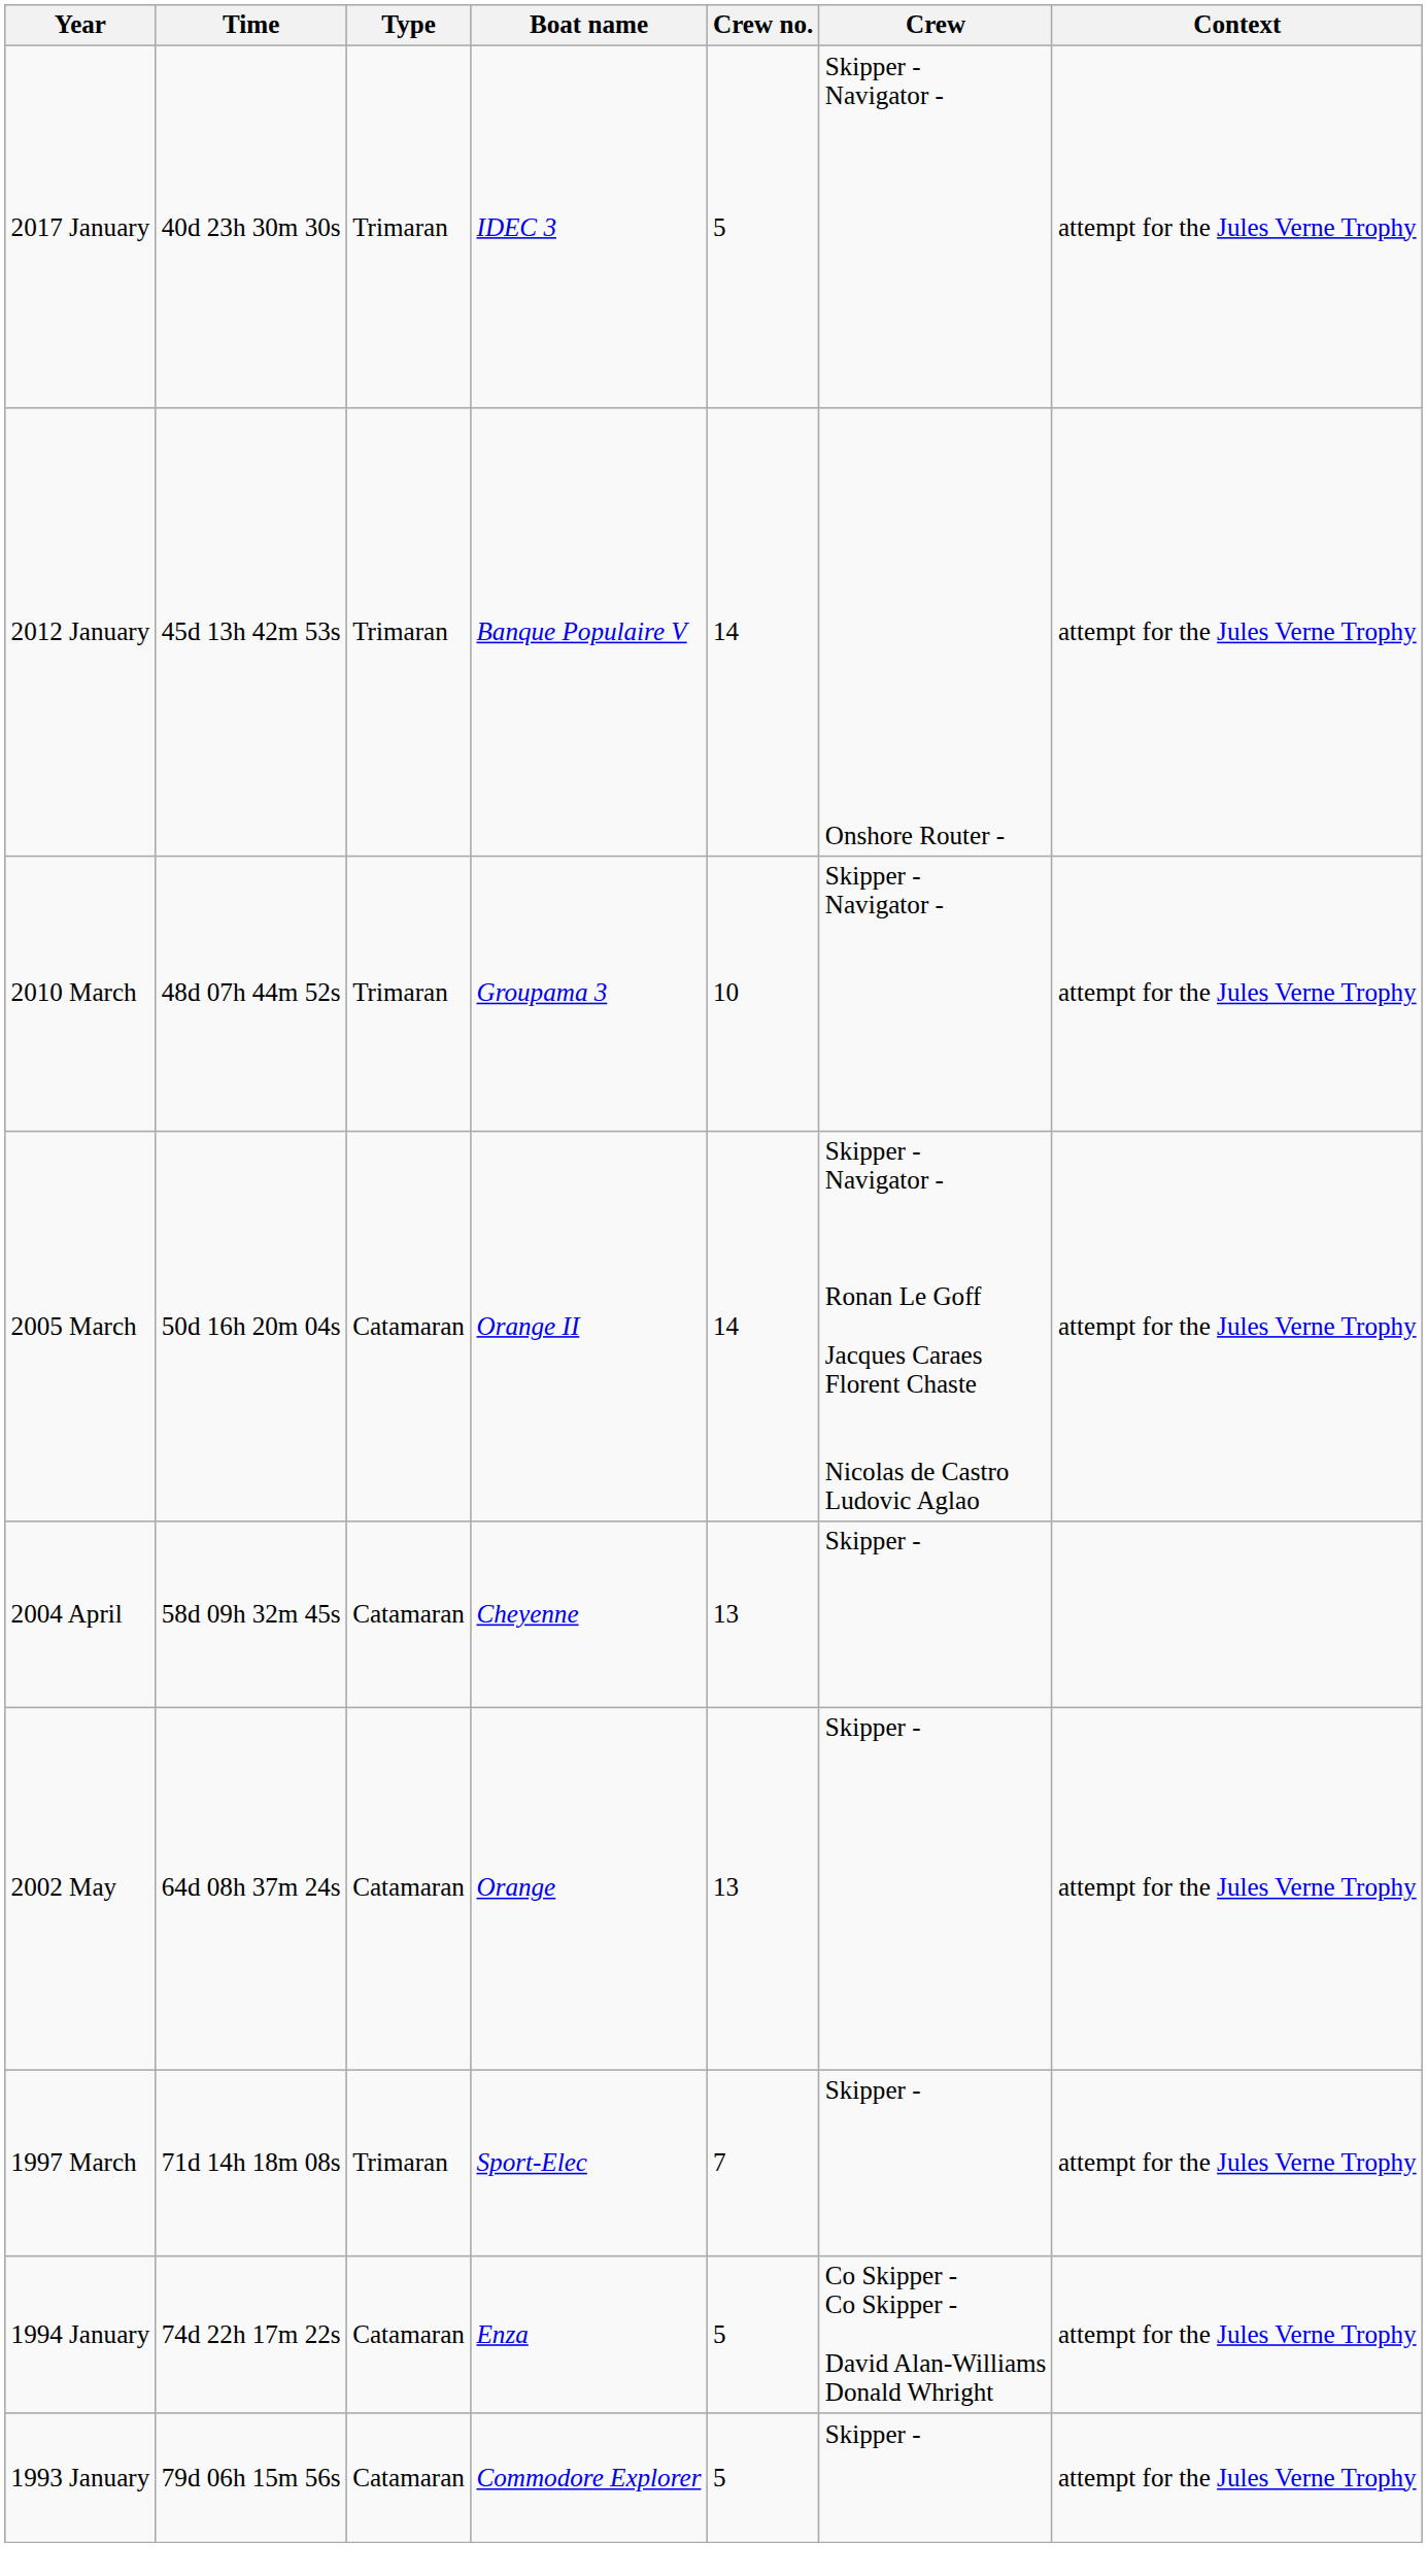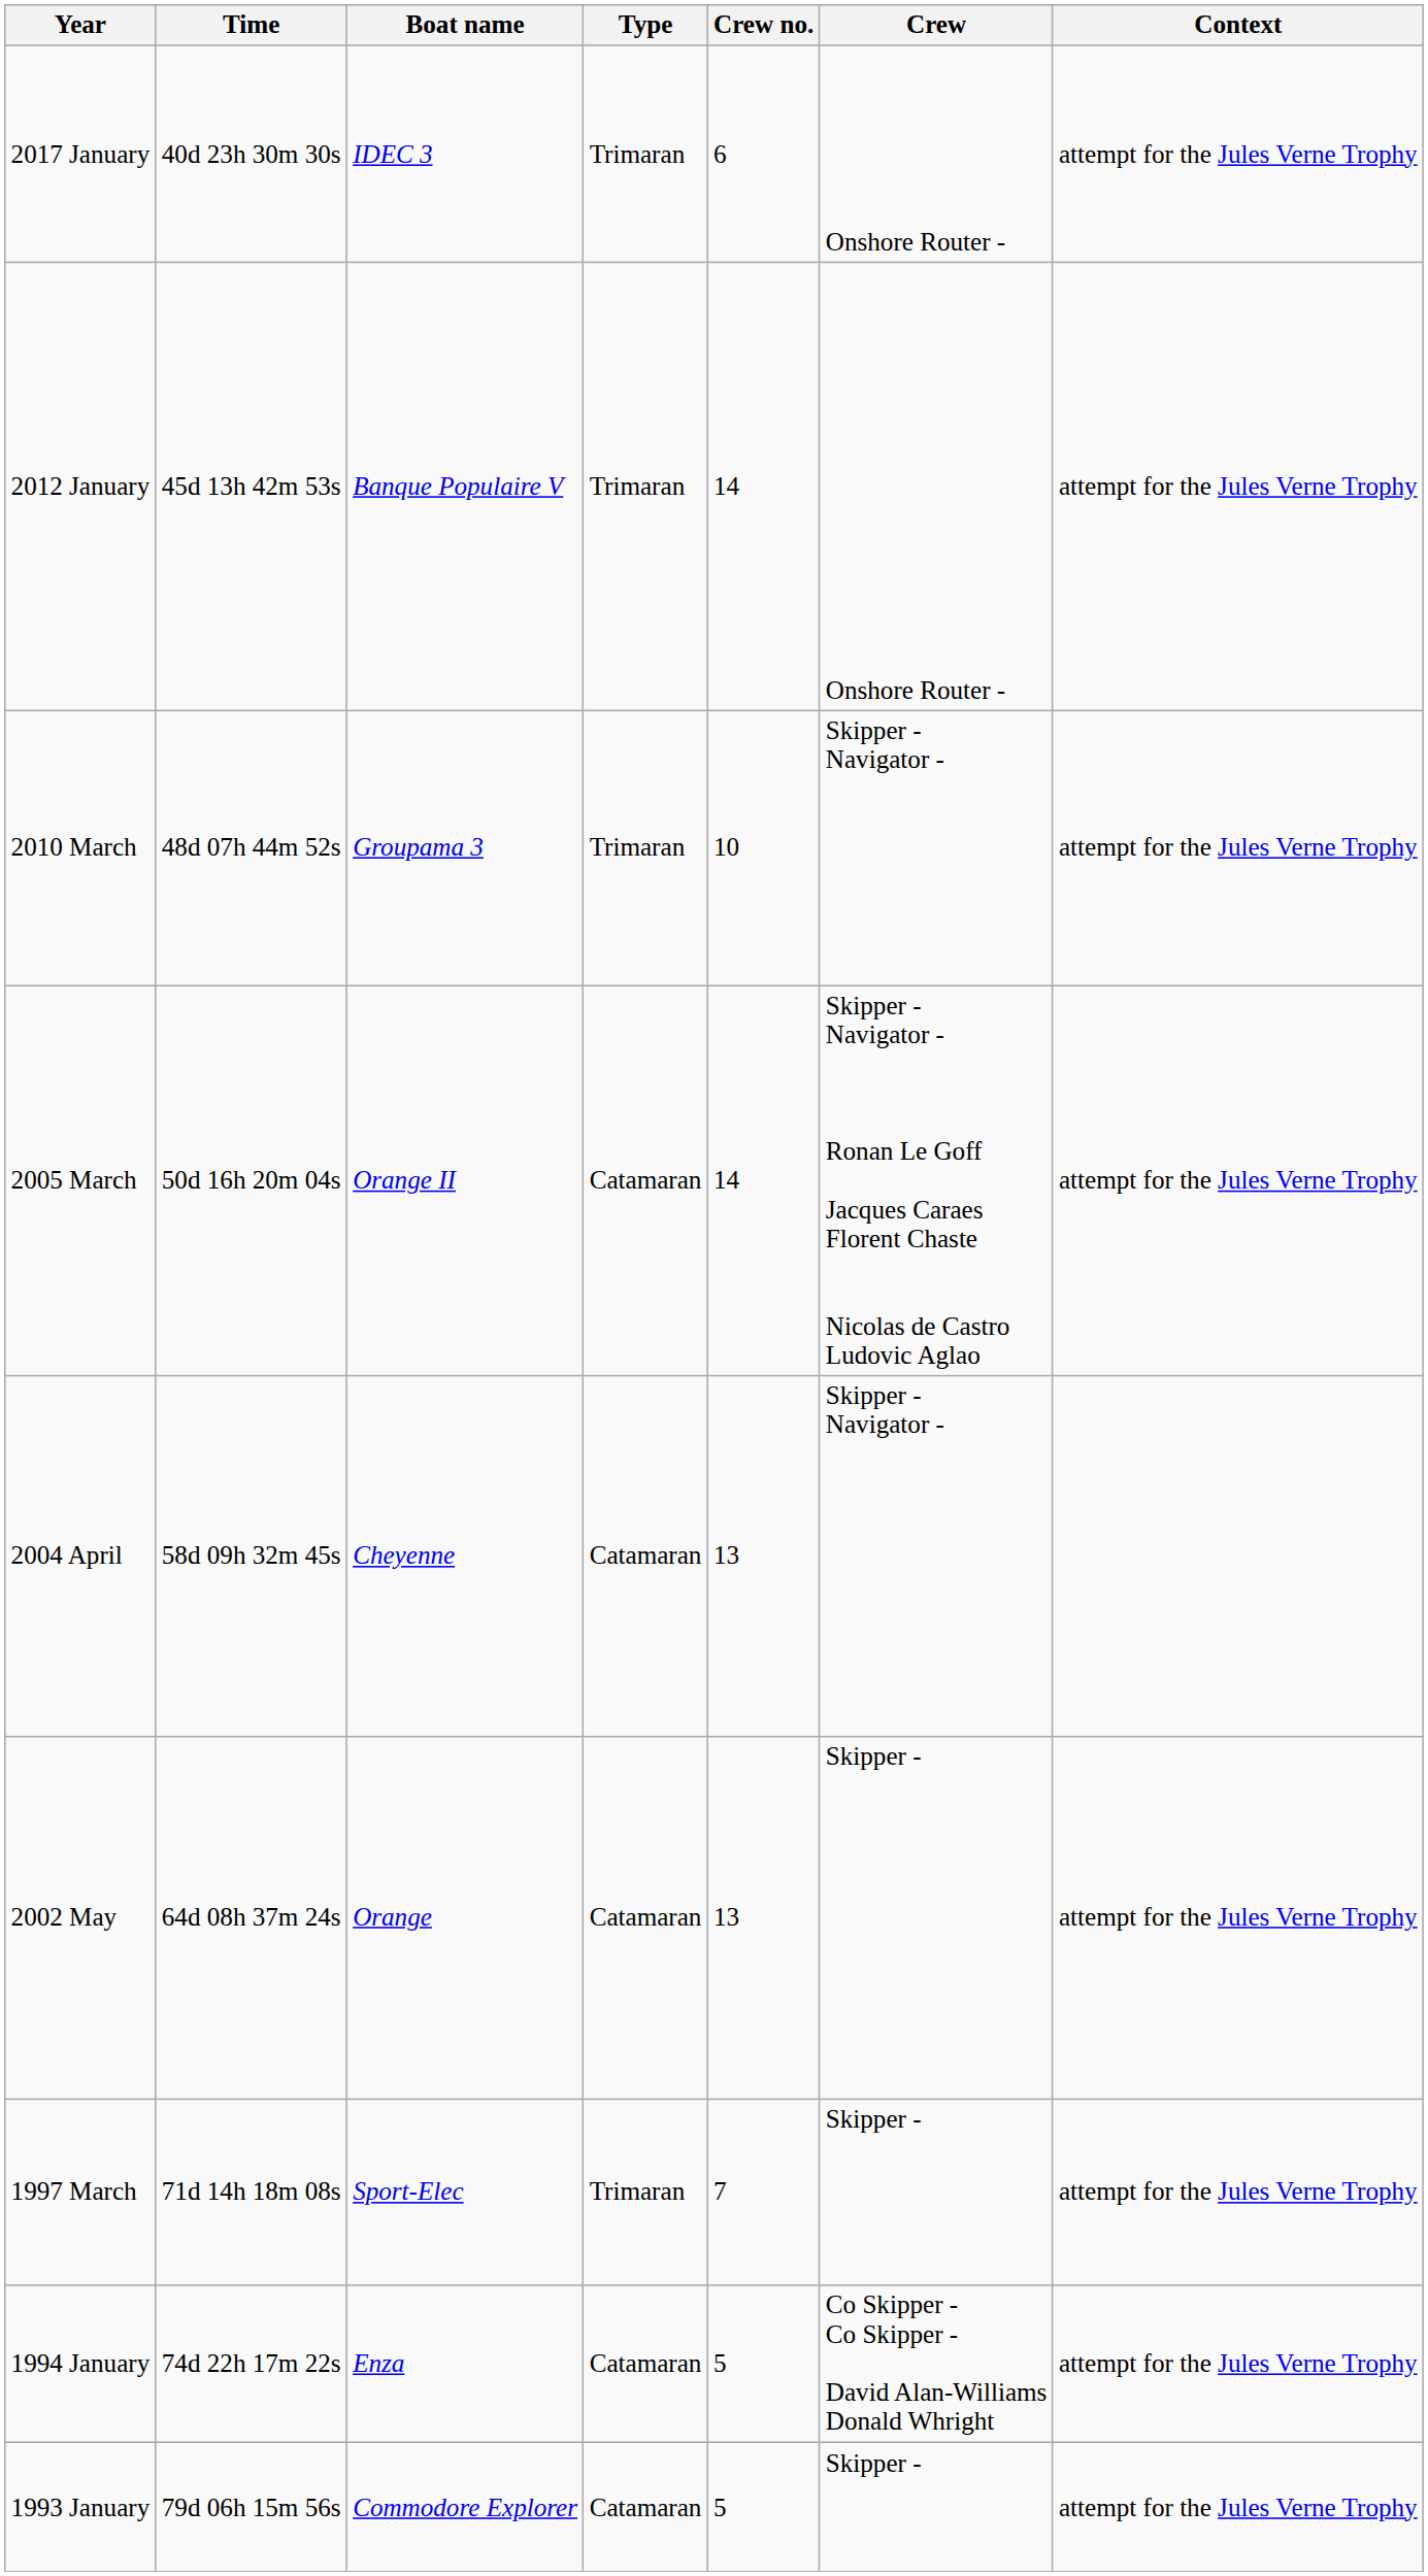columns swapped: Boat name <-> Type
2017 January | Crew no.: 5 -> 6
2017 January | Crew: Skipper - Navigator - -> Onshore Router -
2004 April | Crew: Skipper - -> Skipper - Navigator -
